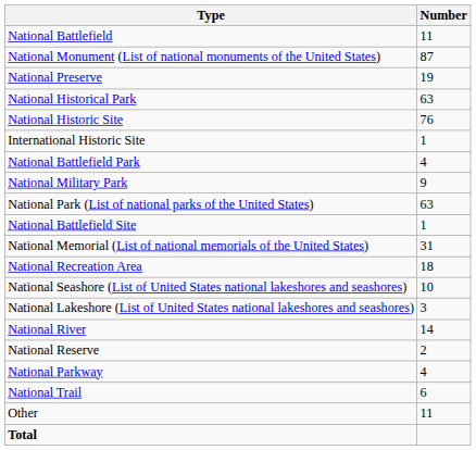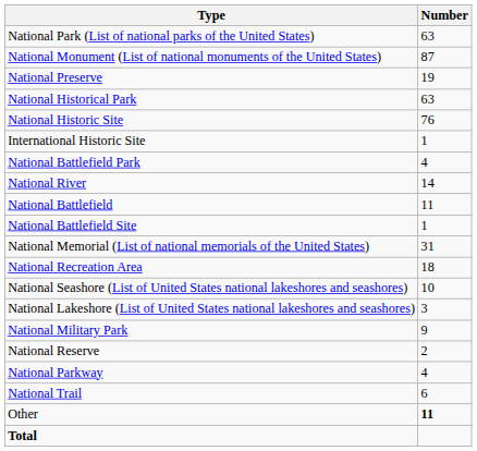rows swapped: National Park (List of national parks of the United States) <-> National Battlefield
rows swapped: National Military Park <-> National River
Other | Number: normal -> bold
